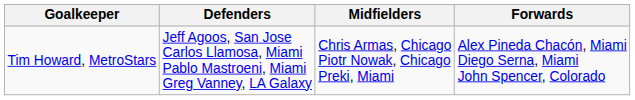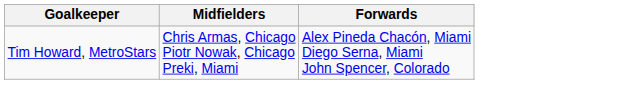- column: Defenders | Jeff Agoos, San Jose Carlos Llamosa, Miami Pablo Mastroeni, Miami Greg Vanney, LA Galaxy
